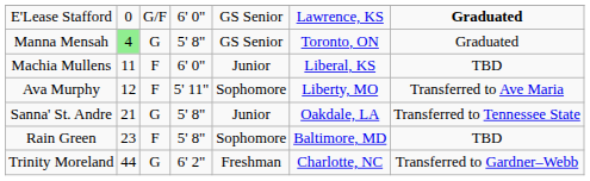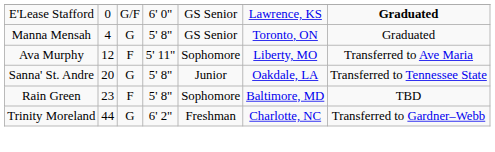Manna Mensah | column 2: lightgreen background -> no background
- row: Machia Mullens | 11 | F | 6' 0" | Junior | Liberal, KS | TBD
Sanna' St. Andre | column 2: 21 -> 20
